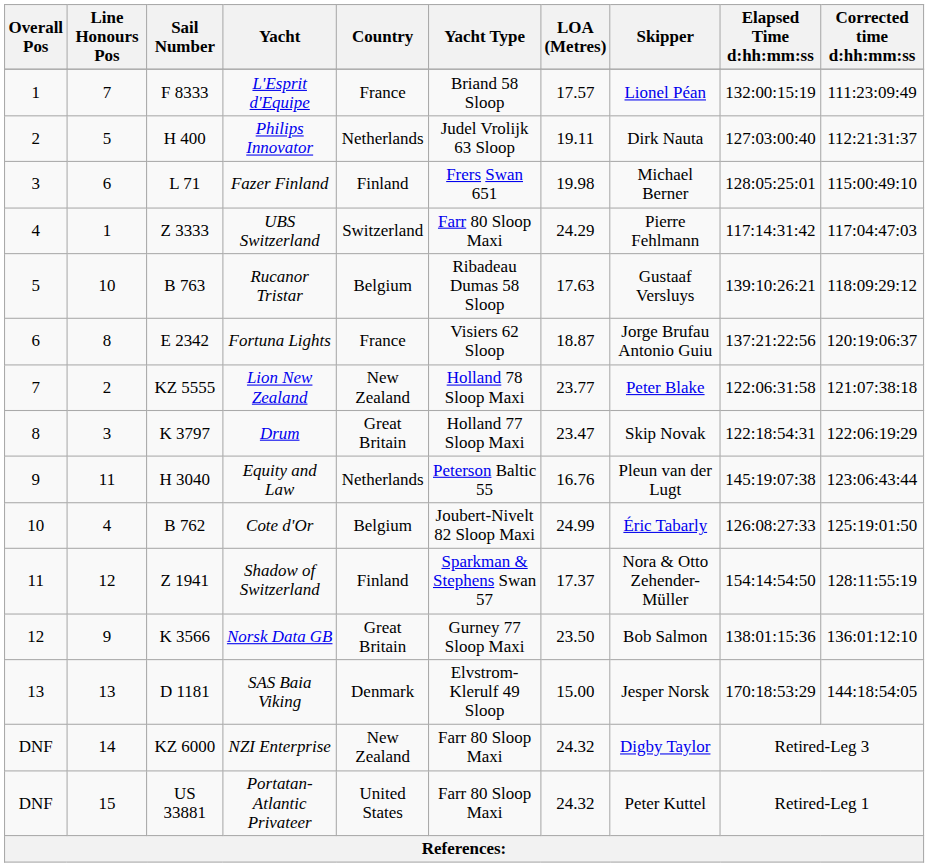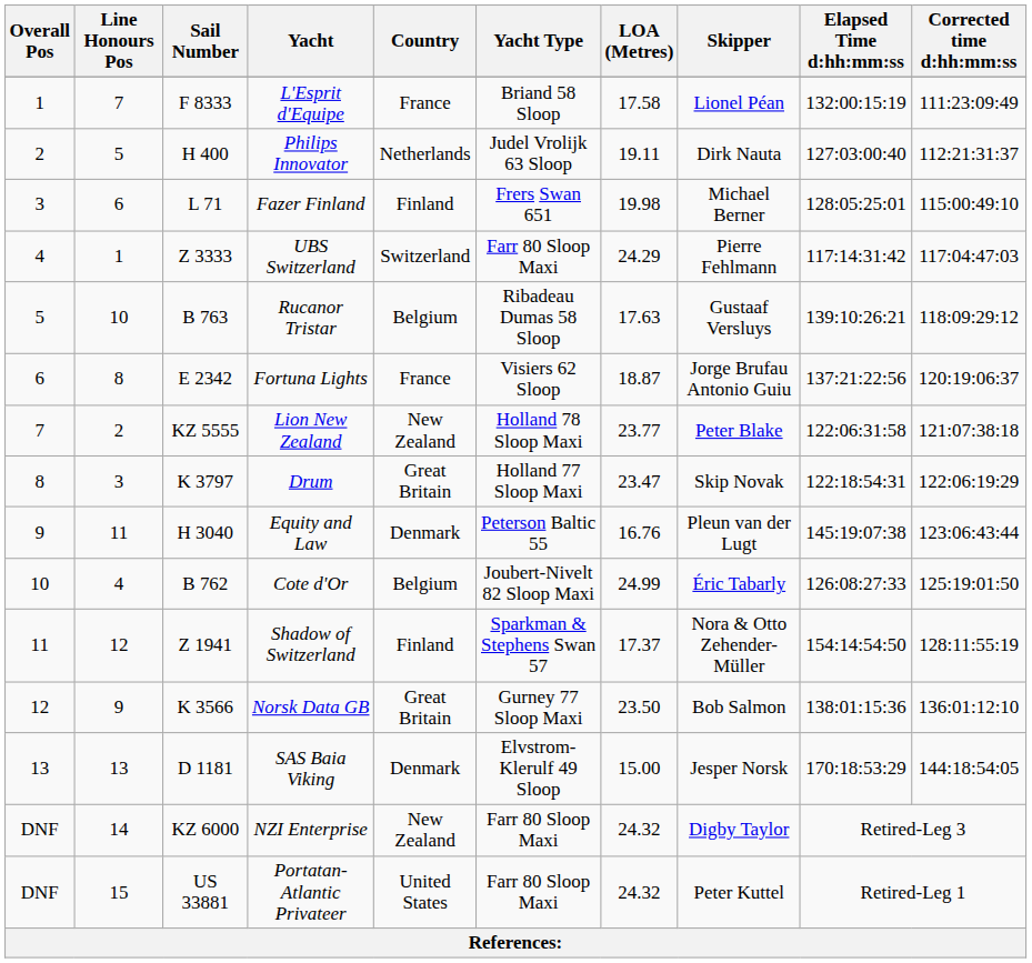L'Esprit d'Equipe | LOA (Metres): 17.57 -> 17.58
Equity and Law | Country: Netherlands -> Denmark
